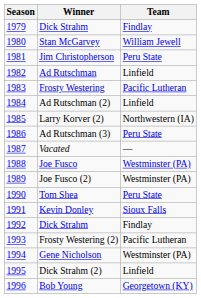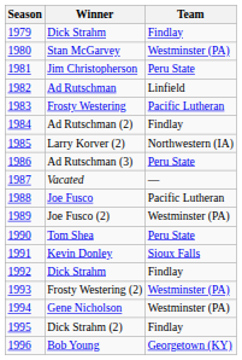Stan McGarvey | Team: William Jewell -> Westminster (PA)
Ad Rutschman (2) | Team: Linfield -> Findlay
Joe Fusco | Team: Westminster (PA) -> Pacific Lutheran
Frosty Westering (2) | Team: Pacific Lutheran -> Westminster (PA)
Dick Strahm (2) | Team: Linfield -> Findlay
